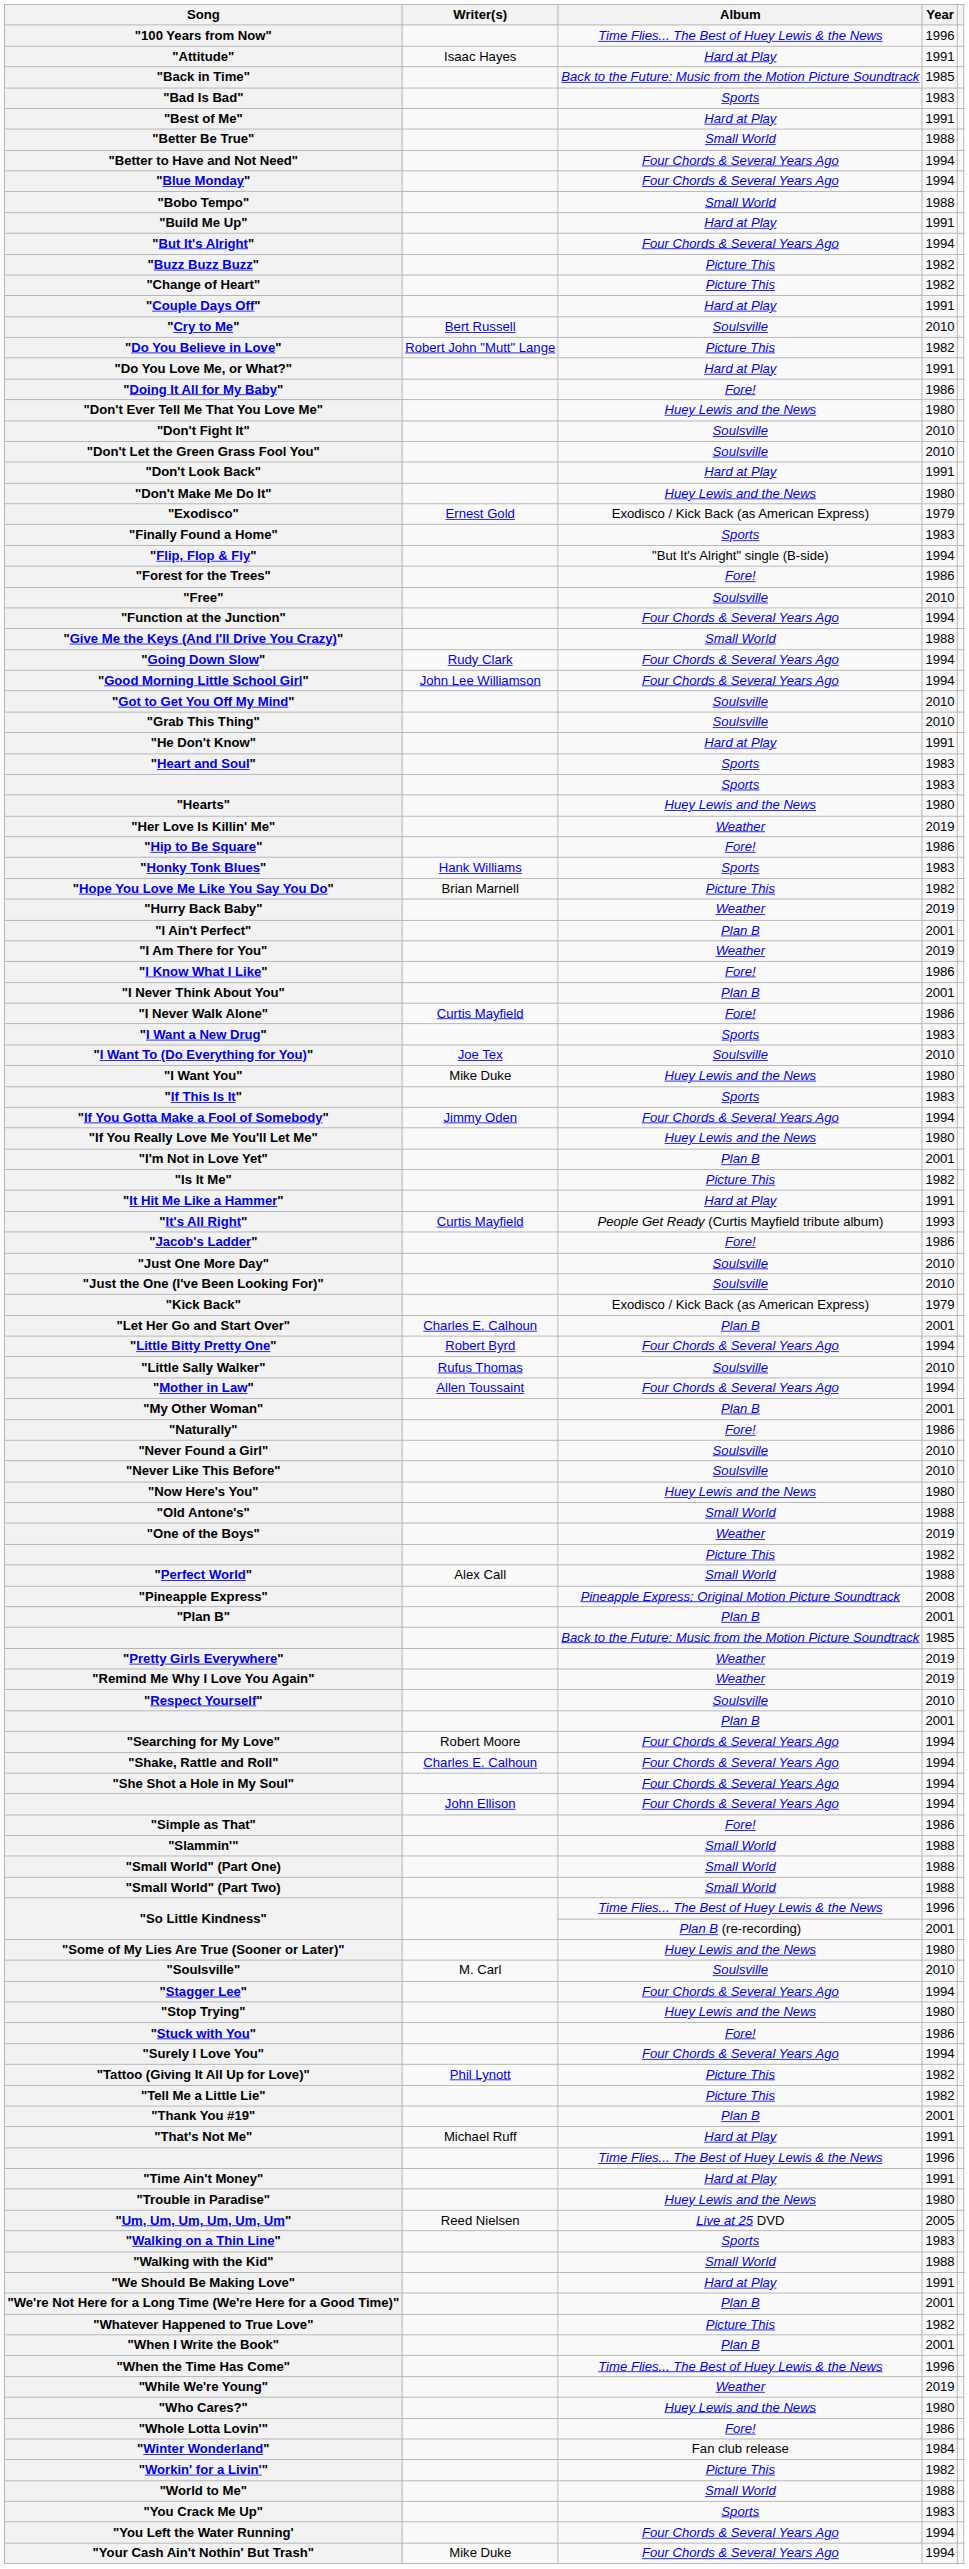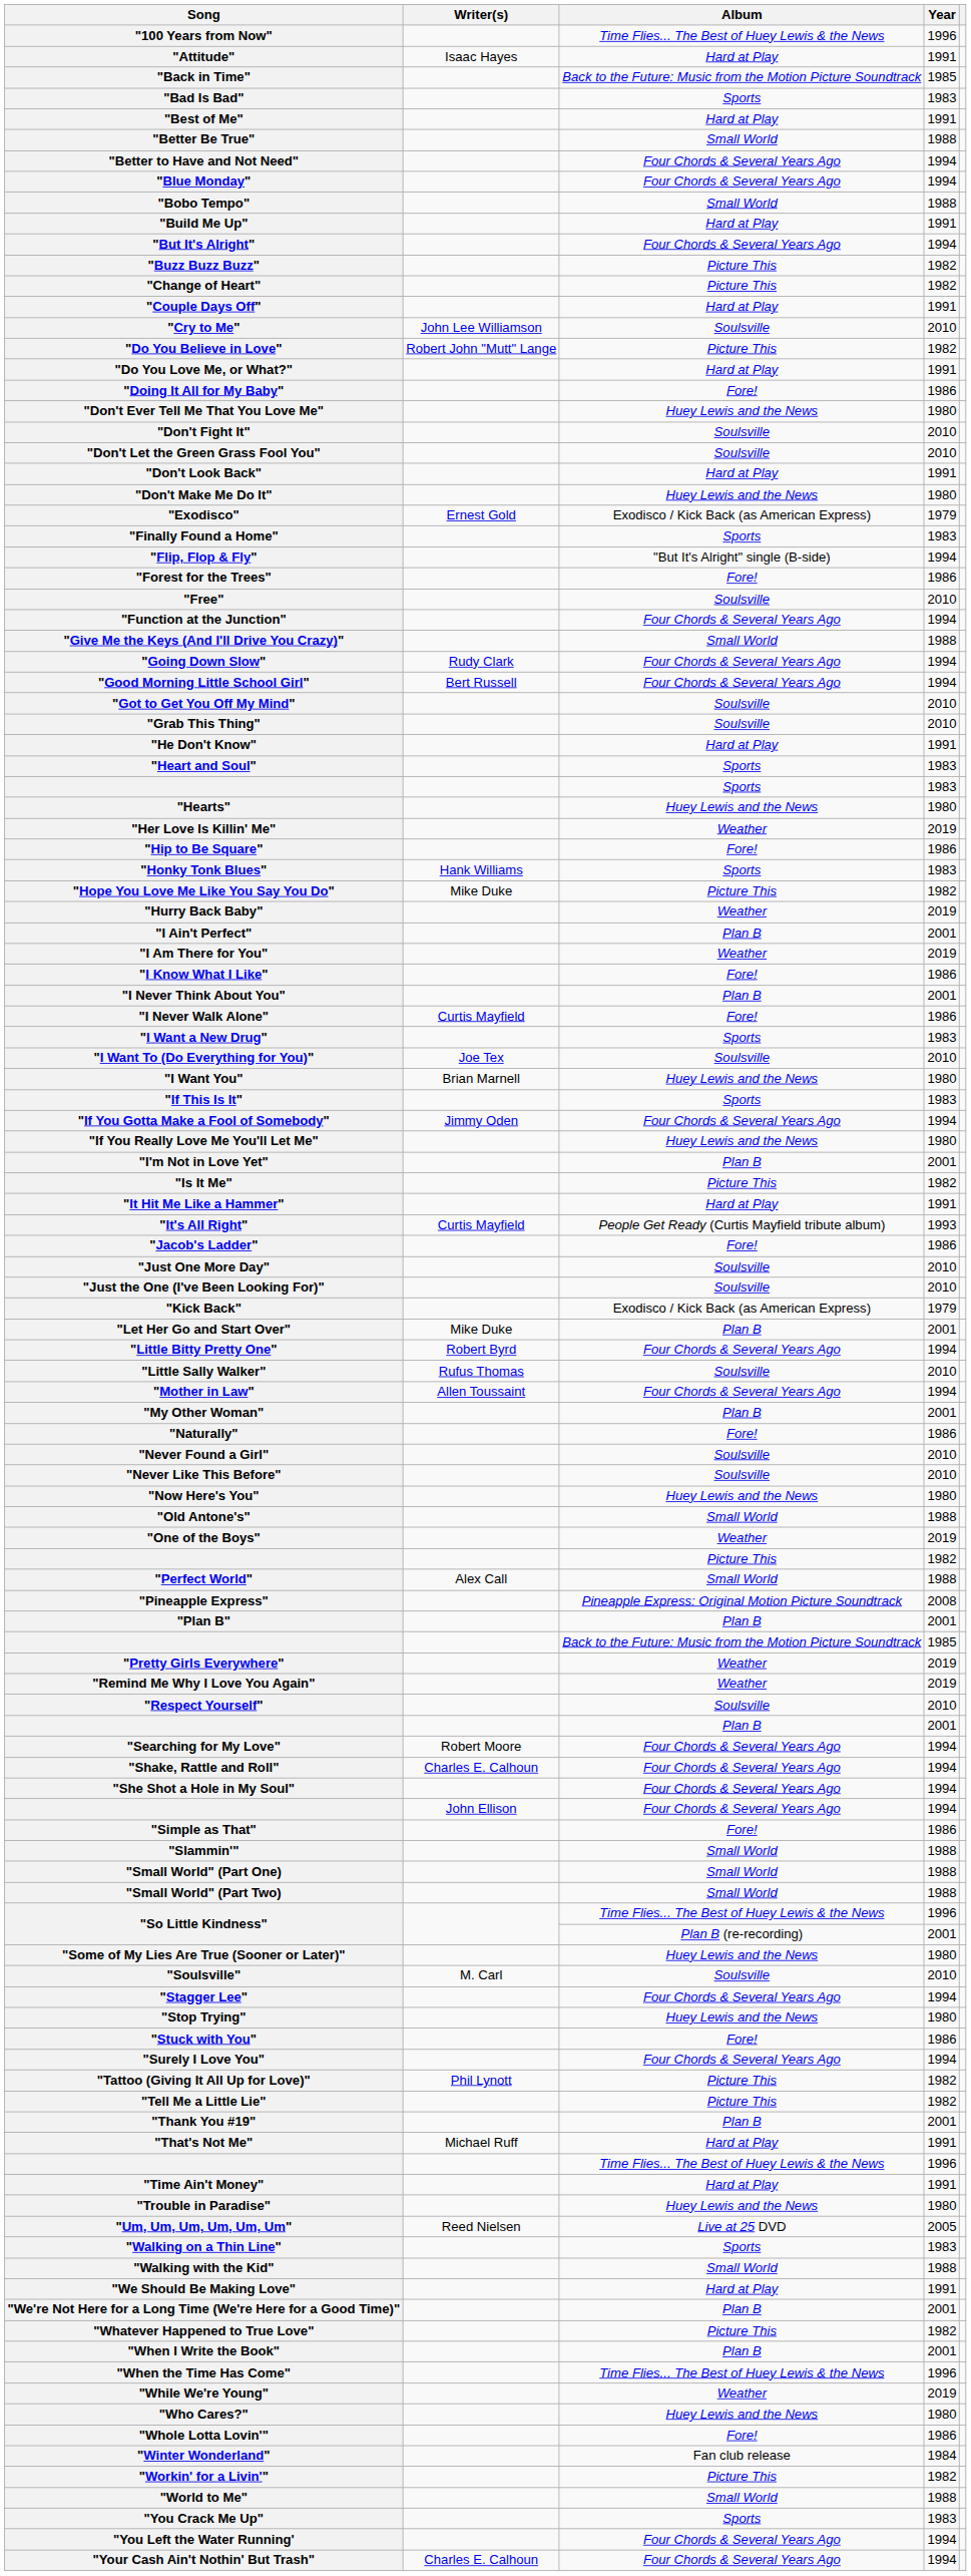"Cry to Me" | Writer(s): Bert Russell -> John Lee Williamson
"Good Morning Little School Girl" | Writer(s): John Lee Williamson -> Bert Russell
"Hope You Love Me Like You Say You Do" | Writer(s): Brian Marnell -> Mike Duke
"I Want You" | Writer(s): Mike Duke -> Brian Marnell
"Let Her Go and Start Over" | Writer(s): Charles E. Calhoun -> Mike Duke
"Your Cash Ain't Nothin' But Trash" | Writer(s): Mike Duke -> Charles E. Calhoun
